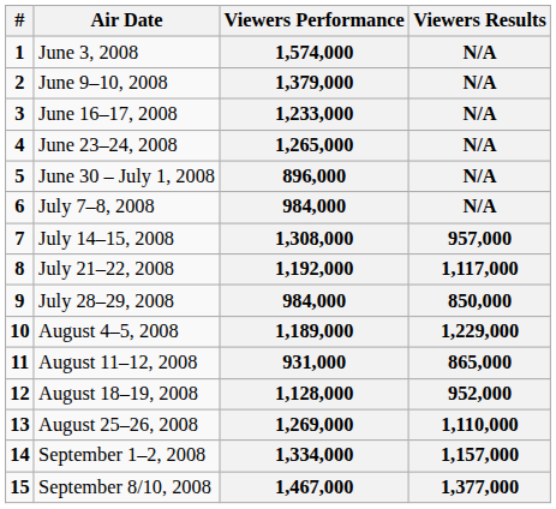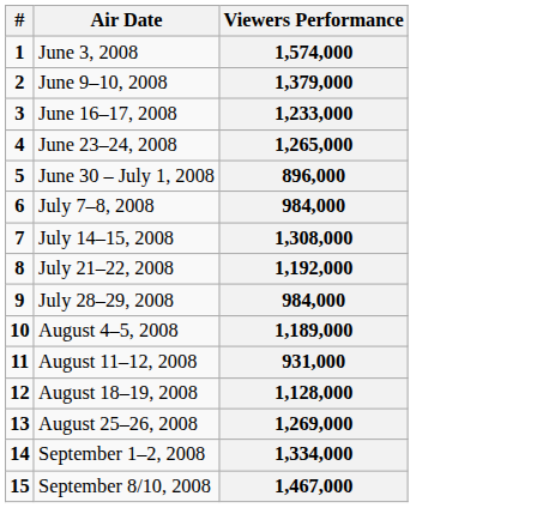- column: Viewers Results | N/A | N/A | N/A | N/A | N/A | N/A | 957,000 | 1,117,000 | 850,000 | 1,229,000 | 865,000 | 952,000 | 1,110,000 | 1,157,000 | 1,377,000
